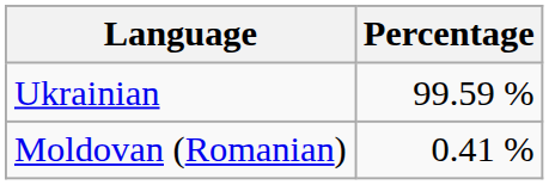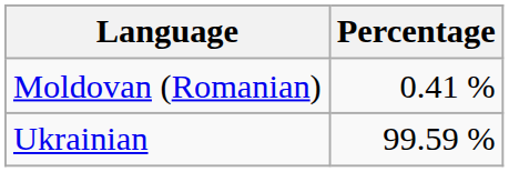rows swapped: Ukrainian <-> Moldovan (Romanian)
